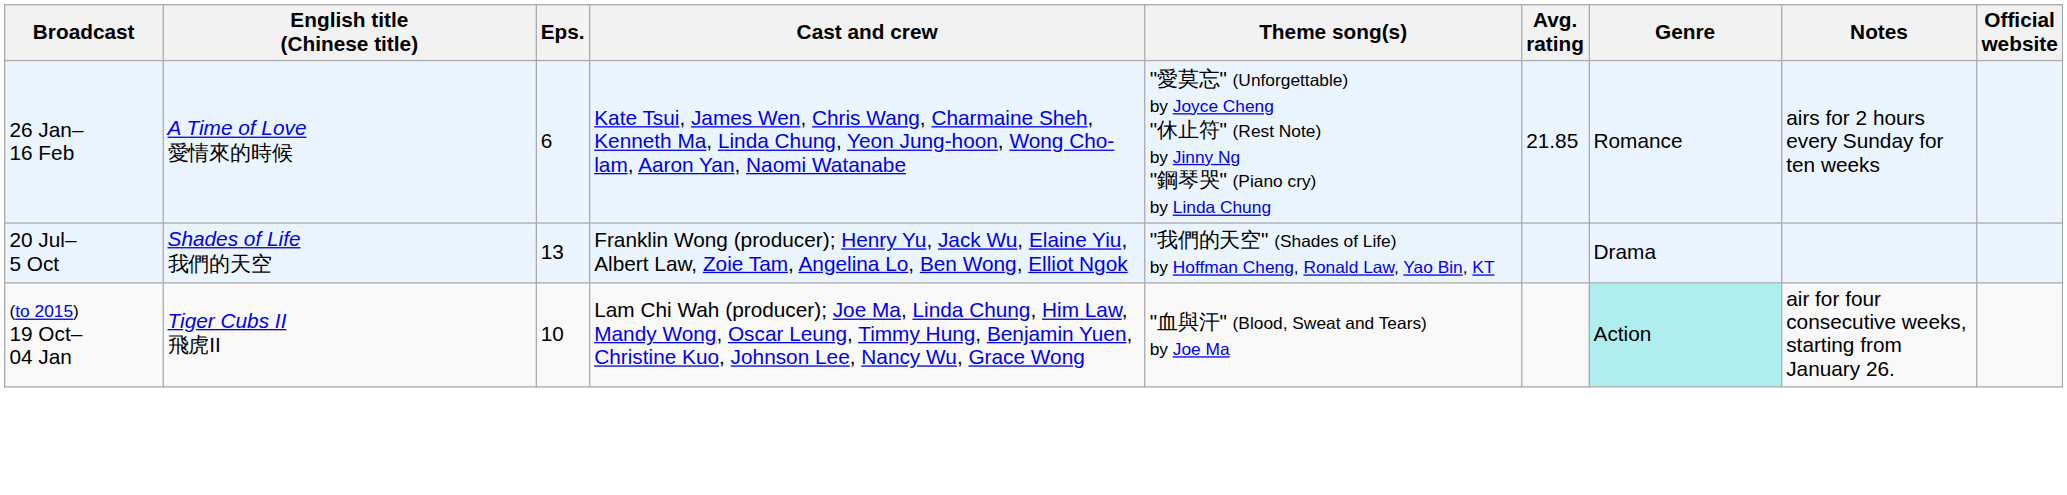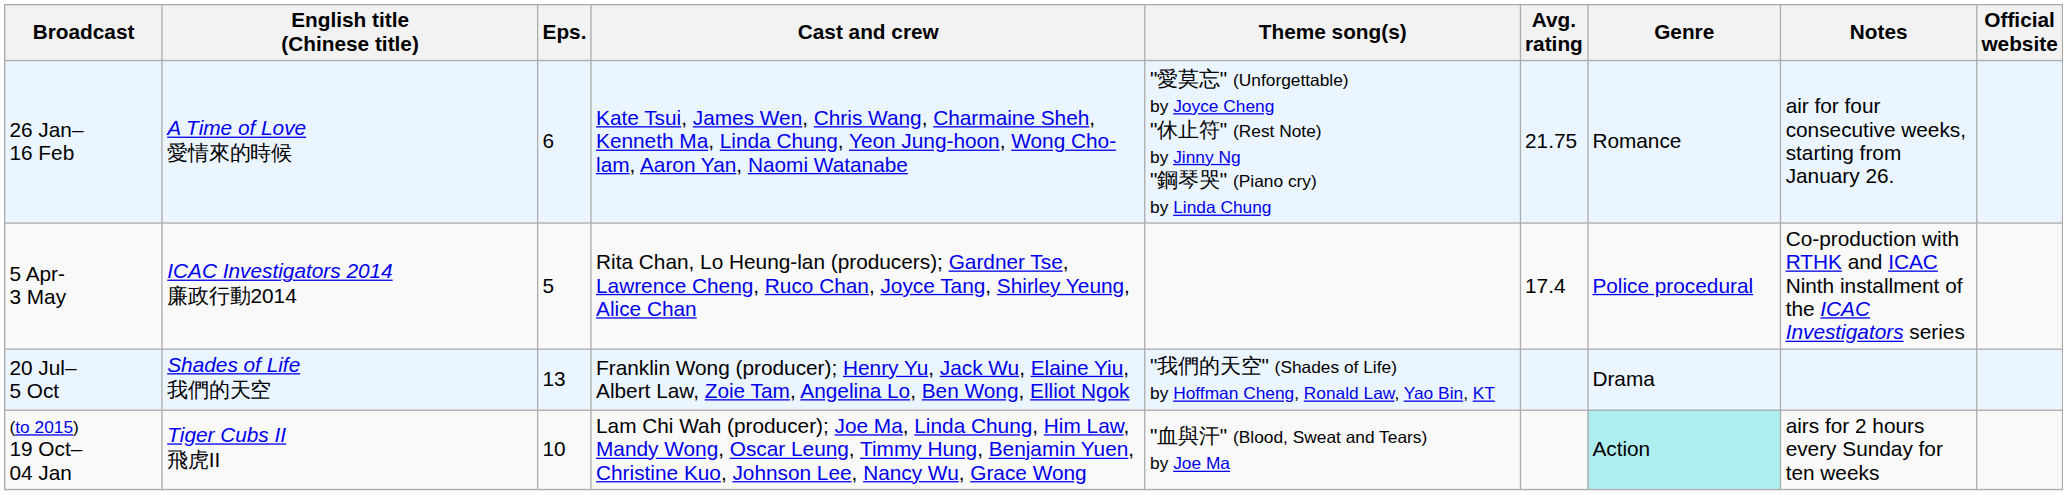26 Jan– 16 Feb | Avg. rating: 21.85 -> 21.75
26 Jan– 16 Feb | Notes: airs for 2 hours every Sunday for ten weeks -> air for four consecutive weeks, starting from January 26.
+ row: 5 Apr- 3 May | ICAC Investigators 2014 廉政行動2014 | 5 | Rita Chan, Lo Heung-lan (producers); Gardner Tse, Lawrence Cheng, Ruco Chan, Joyce Tang, Shirley Yeung, Alice Chan | 17.4 | Police procedural | Co-production with RTHK and ICAC Ninth installment of the ICAC Investigators series
(to 2015) 19 Oct– 04 Jan | Notes: air for four consecutive weeks, starting from January 26. -> airs for 2 hours every Sunday for ten weeks
